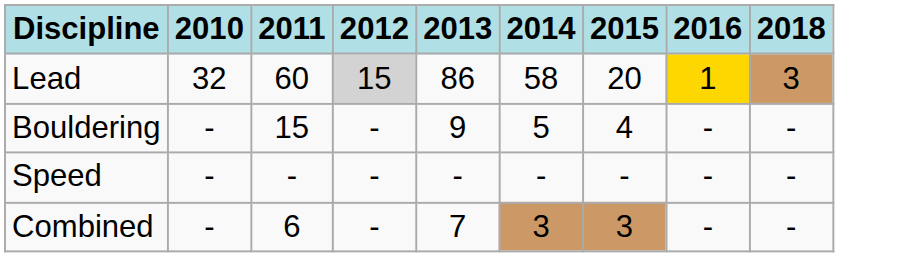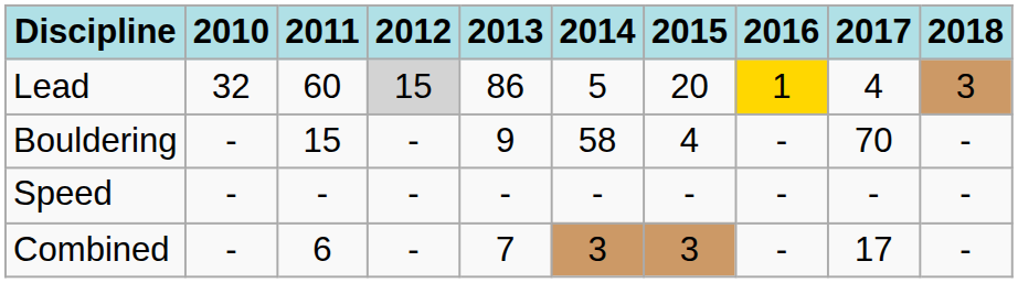+ column: 2017 | 4 | 70 | - | 17
Lead | 2014: 58 -> 5
Bouldering | 2014: 5 -> 58
